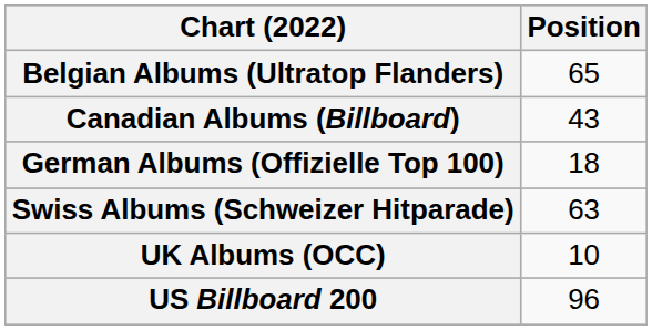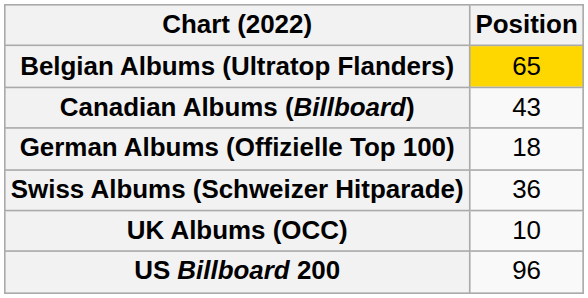Belgian Albums (Ultratop Flanders) | Position: no background -> gold background
Swiss Albums (Schweizer Hitparade) | Position: 63 -> 36
